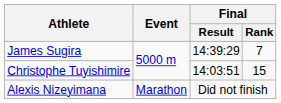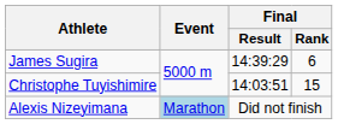James Sugira | Final / Rank: 7 -> 6
Alexis Nizeyimana | Event: no background -> lightblue background
